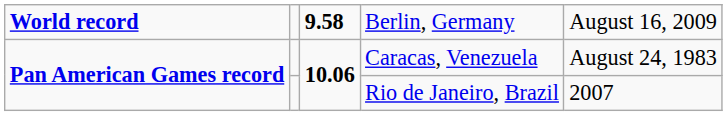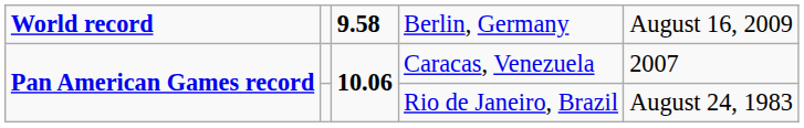Caracas, Venezuela | column 5: August 24, 1983 -> 2007
Rio de Janeiro, Brazil | column 5: 2007 -> August 24, 1983
